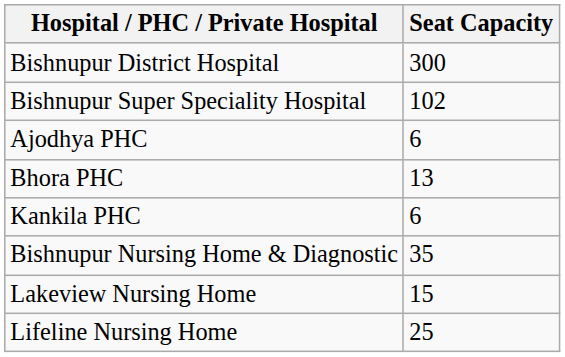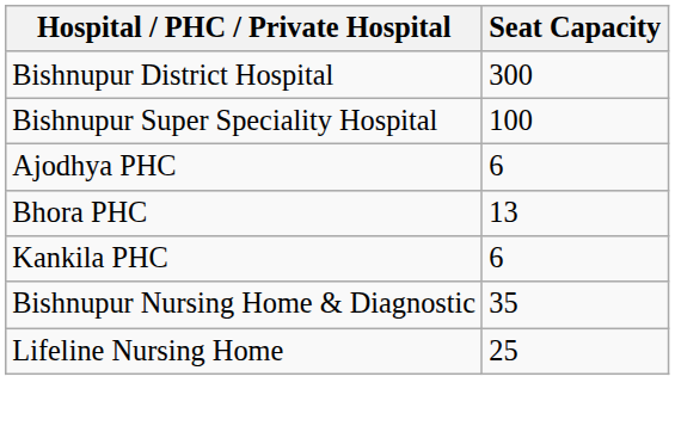Bishnupur Super Speciality Hospital | Seat Capacity: 102 -> 100
- row: Lakeview Nursing Home | 15
